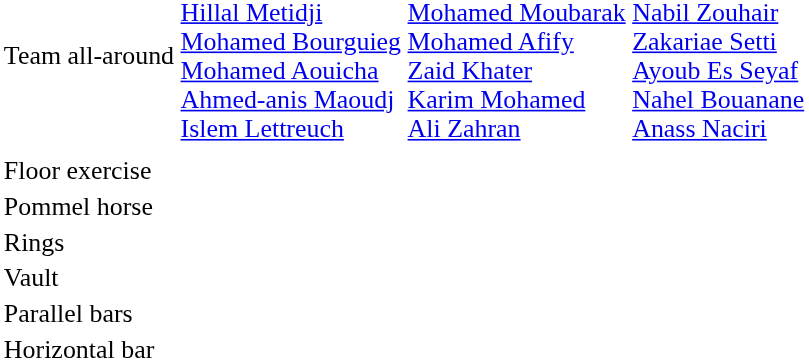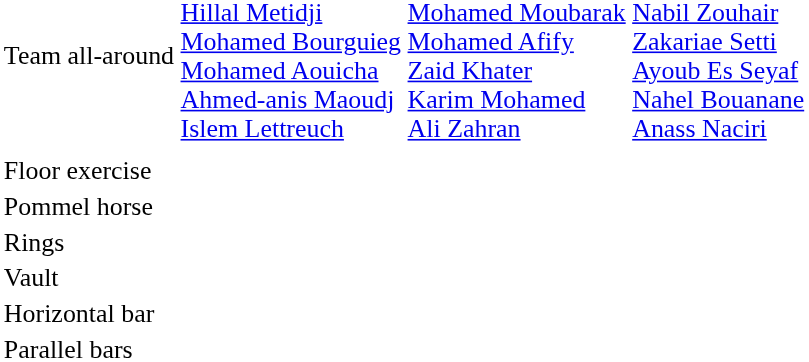rows swapped: Parallel bars <-> Horizontal bar
